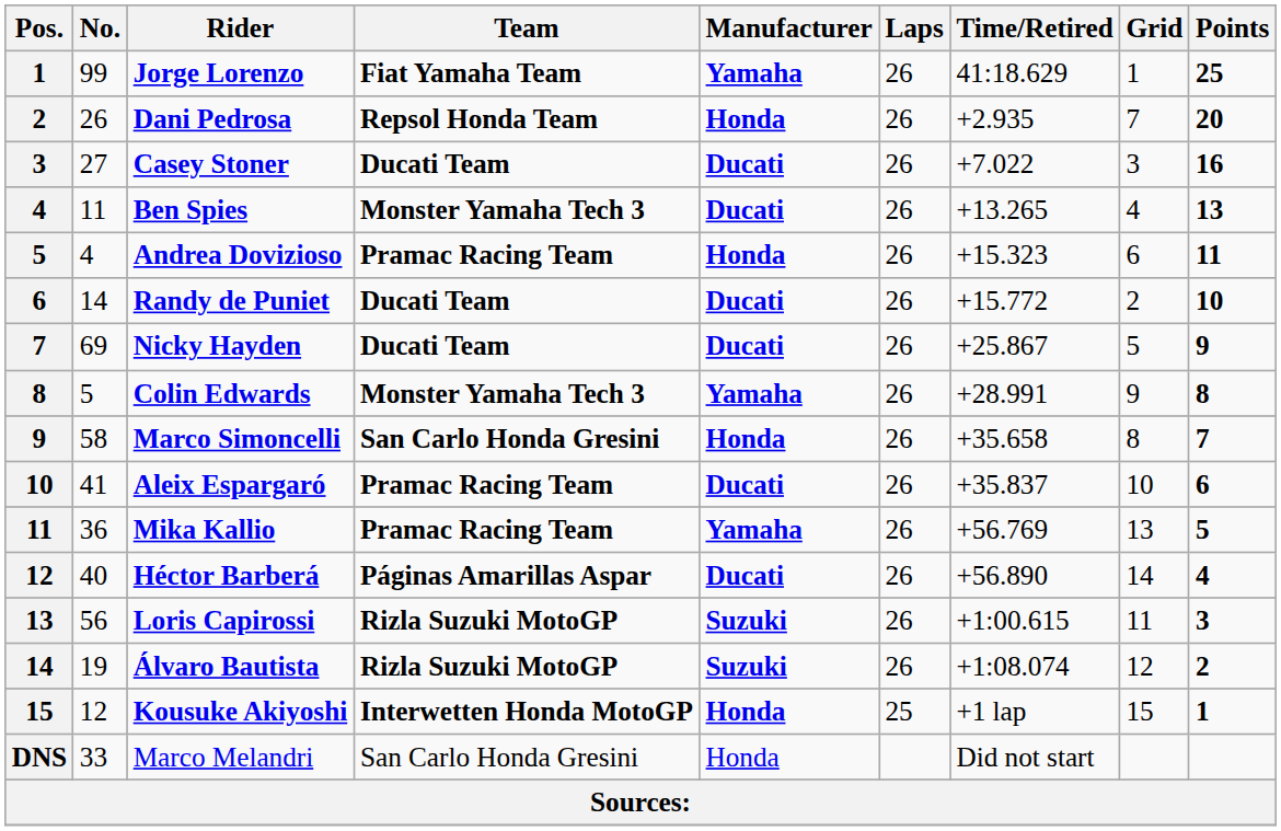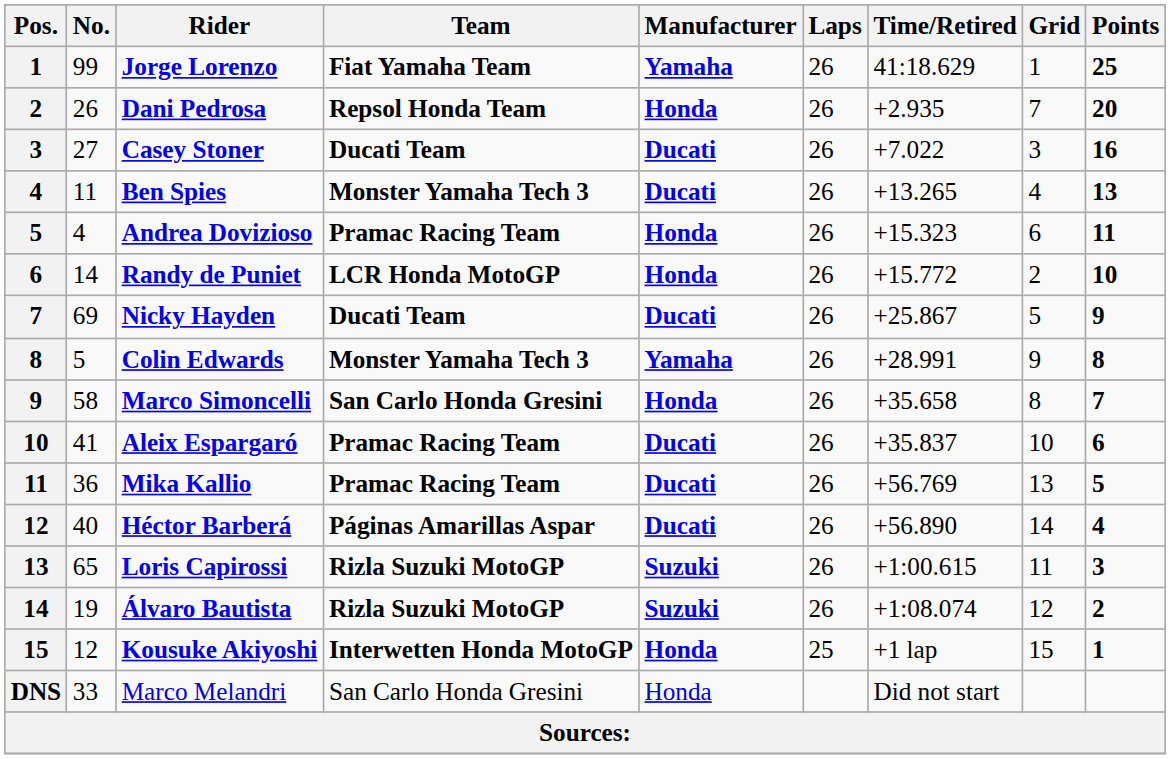Randy de Puniet | Team: Ducati Team -> LCR Honda MotoGP
Randy de Puniet | Manufacturer: Ducati -> Honda
Mika Kallio | Manufacturer: Yamaha -> Ducati
Loris Capirossi | No.: 56 -> 65
